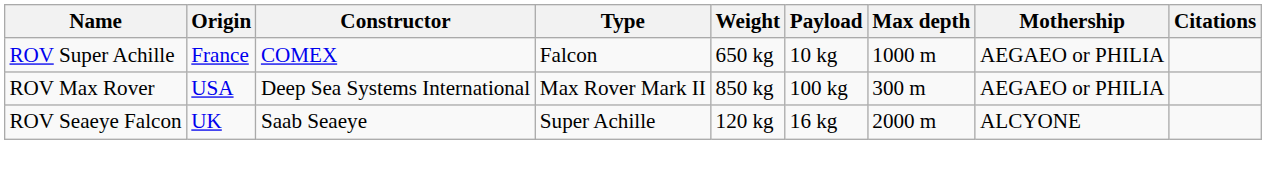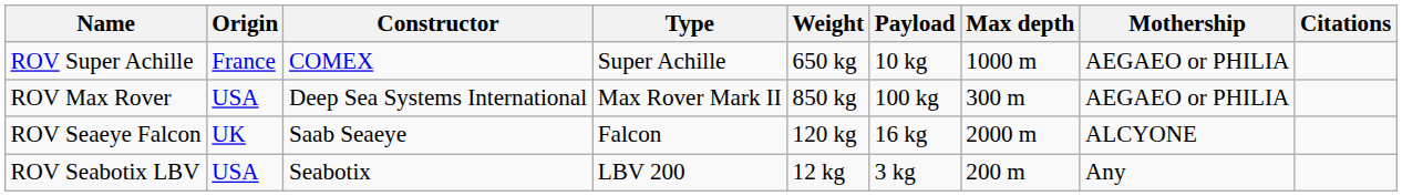ROV Super Achille | Type: Falcon -> Super Achille
ROV Seaeye Falcon | Type: Super Achille -> Falcon
+ row: ROV Seabotix LBV | USA | Seabotix | LBV 200 | 12 kg | 3 kg | 200 m | Any
